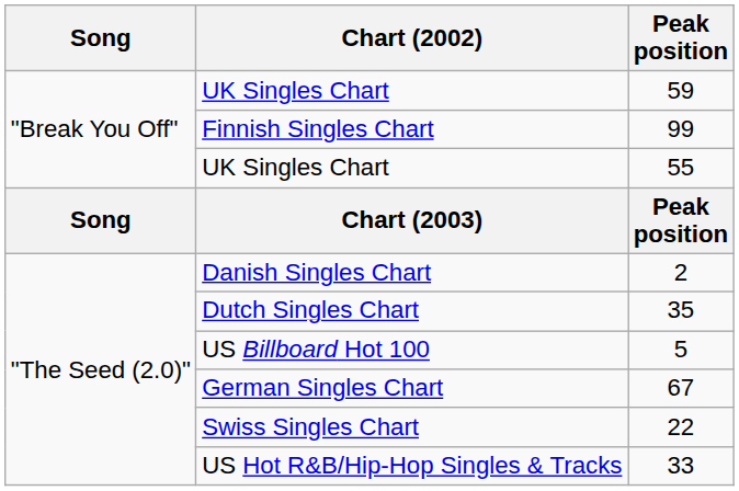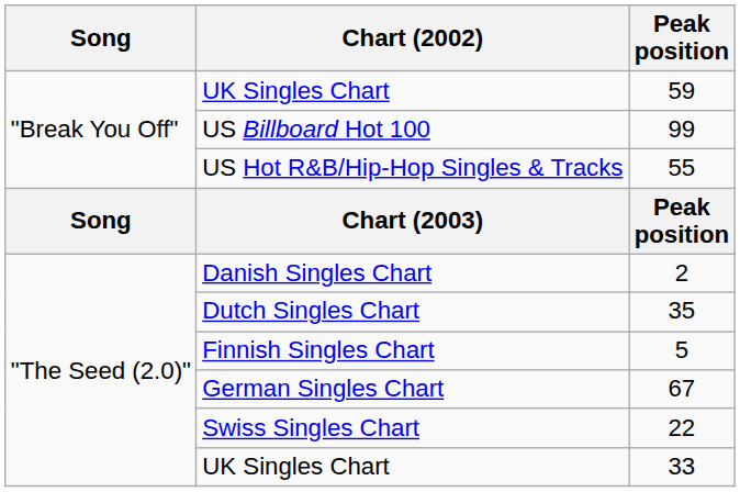99 | Chart (2002): Finnish Singles Chart -> US Billboard Hot 100
55 | Chart (2002): UK Singles Chart -> US Hot R&B/Hip-Hop Singles & Tracks
5 | Chart (2002): US Billboard Hot 100 -> Finnish Singles Chart
33 | Chart (2002): US Hot R&B/Hip-Hop Singles & Tracks -> UK Singles Chart
